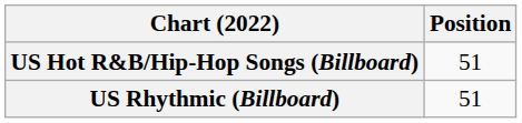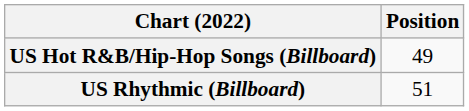US Hot R&B/Hip-Hop Songs (Billboard) | Position: 51 -> 49
